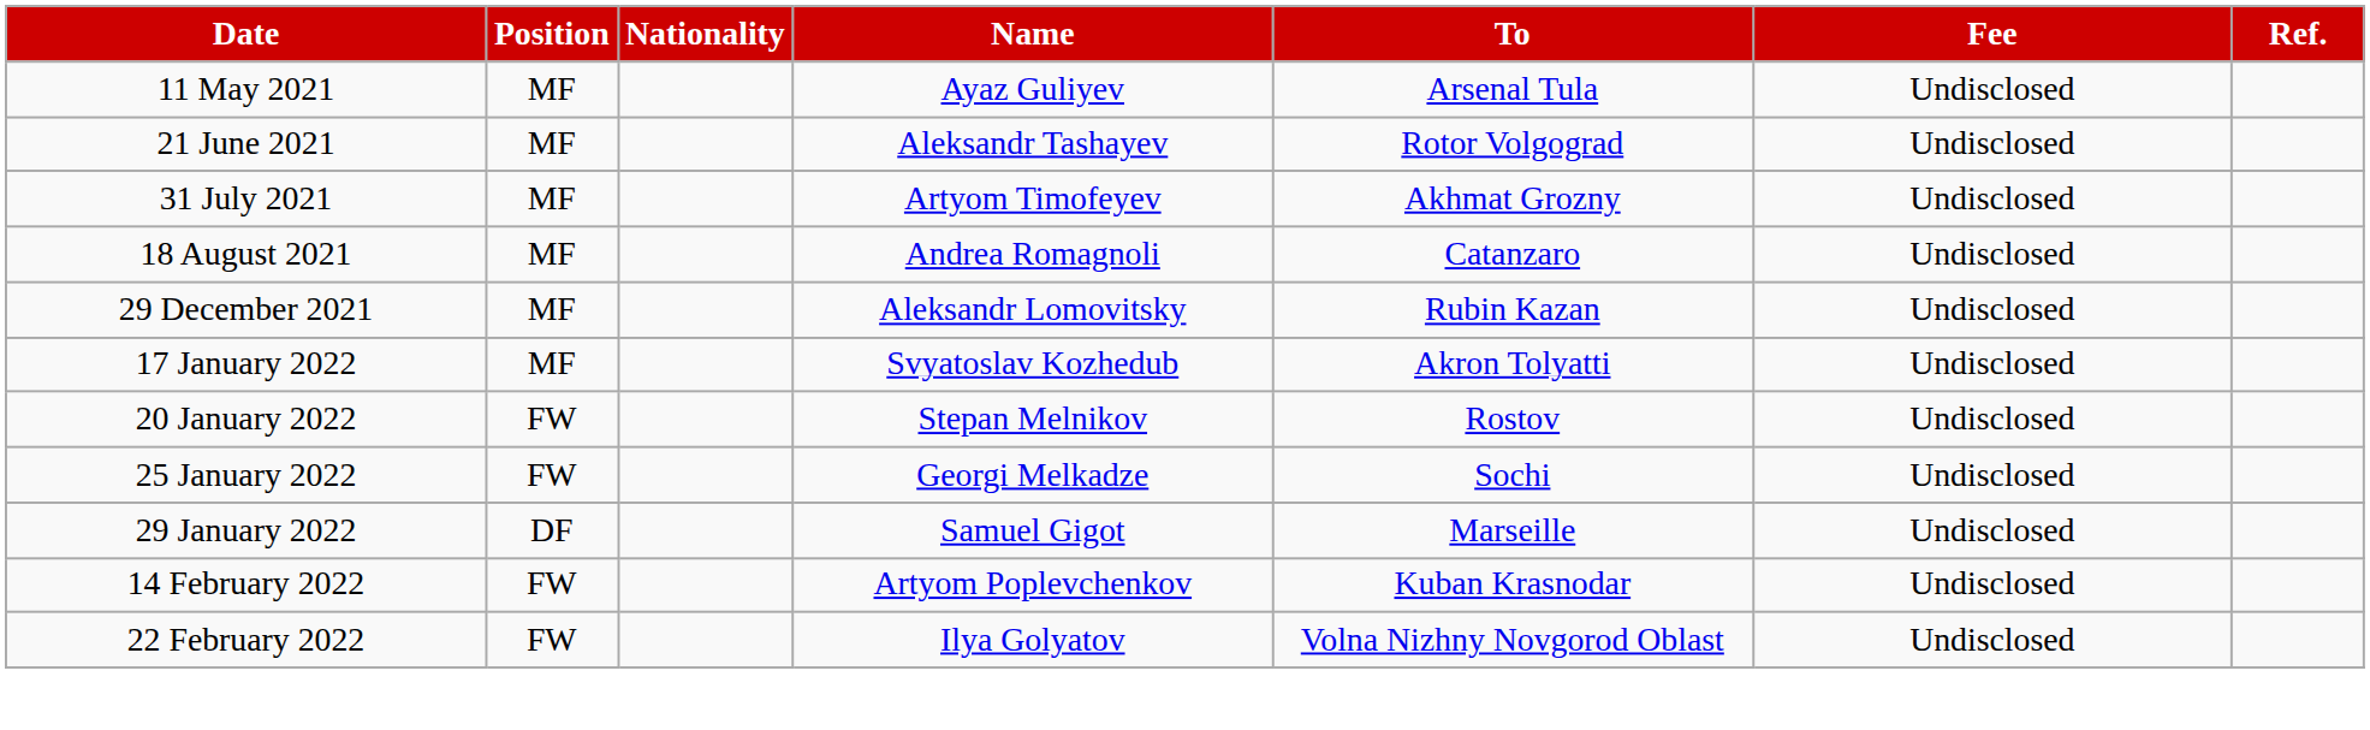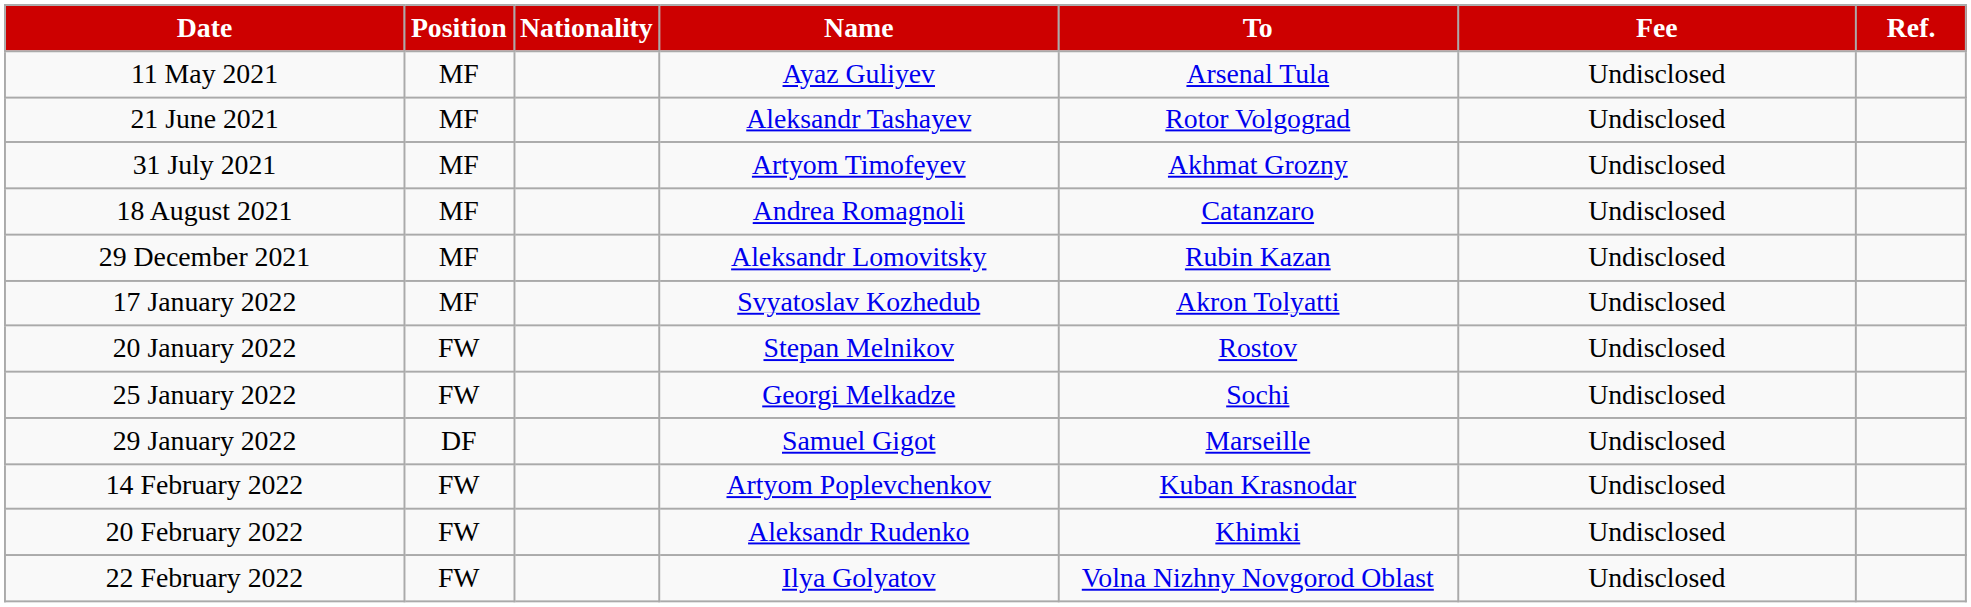+ row: 20 February 2022 | FW | Aleksandr Rudenko | Khimki | Undisclosed
